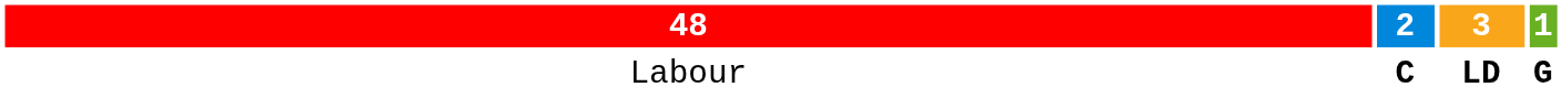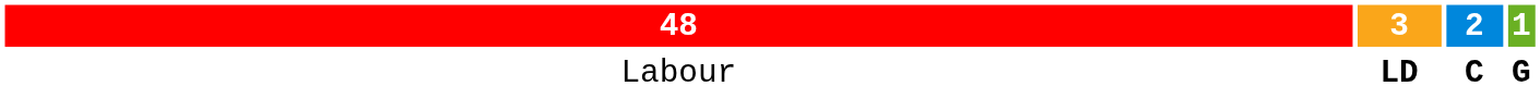columns swapped: 3 <-> 2
